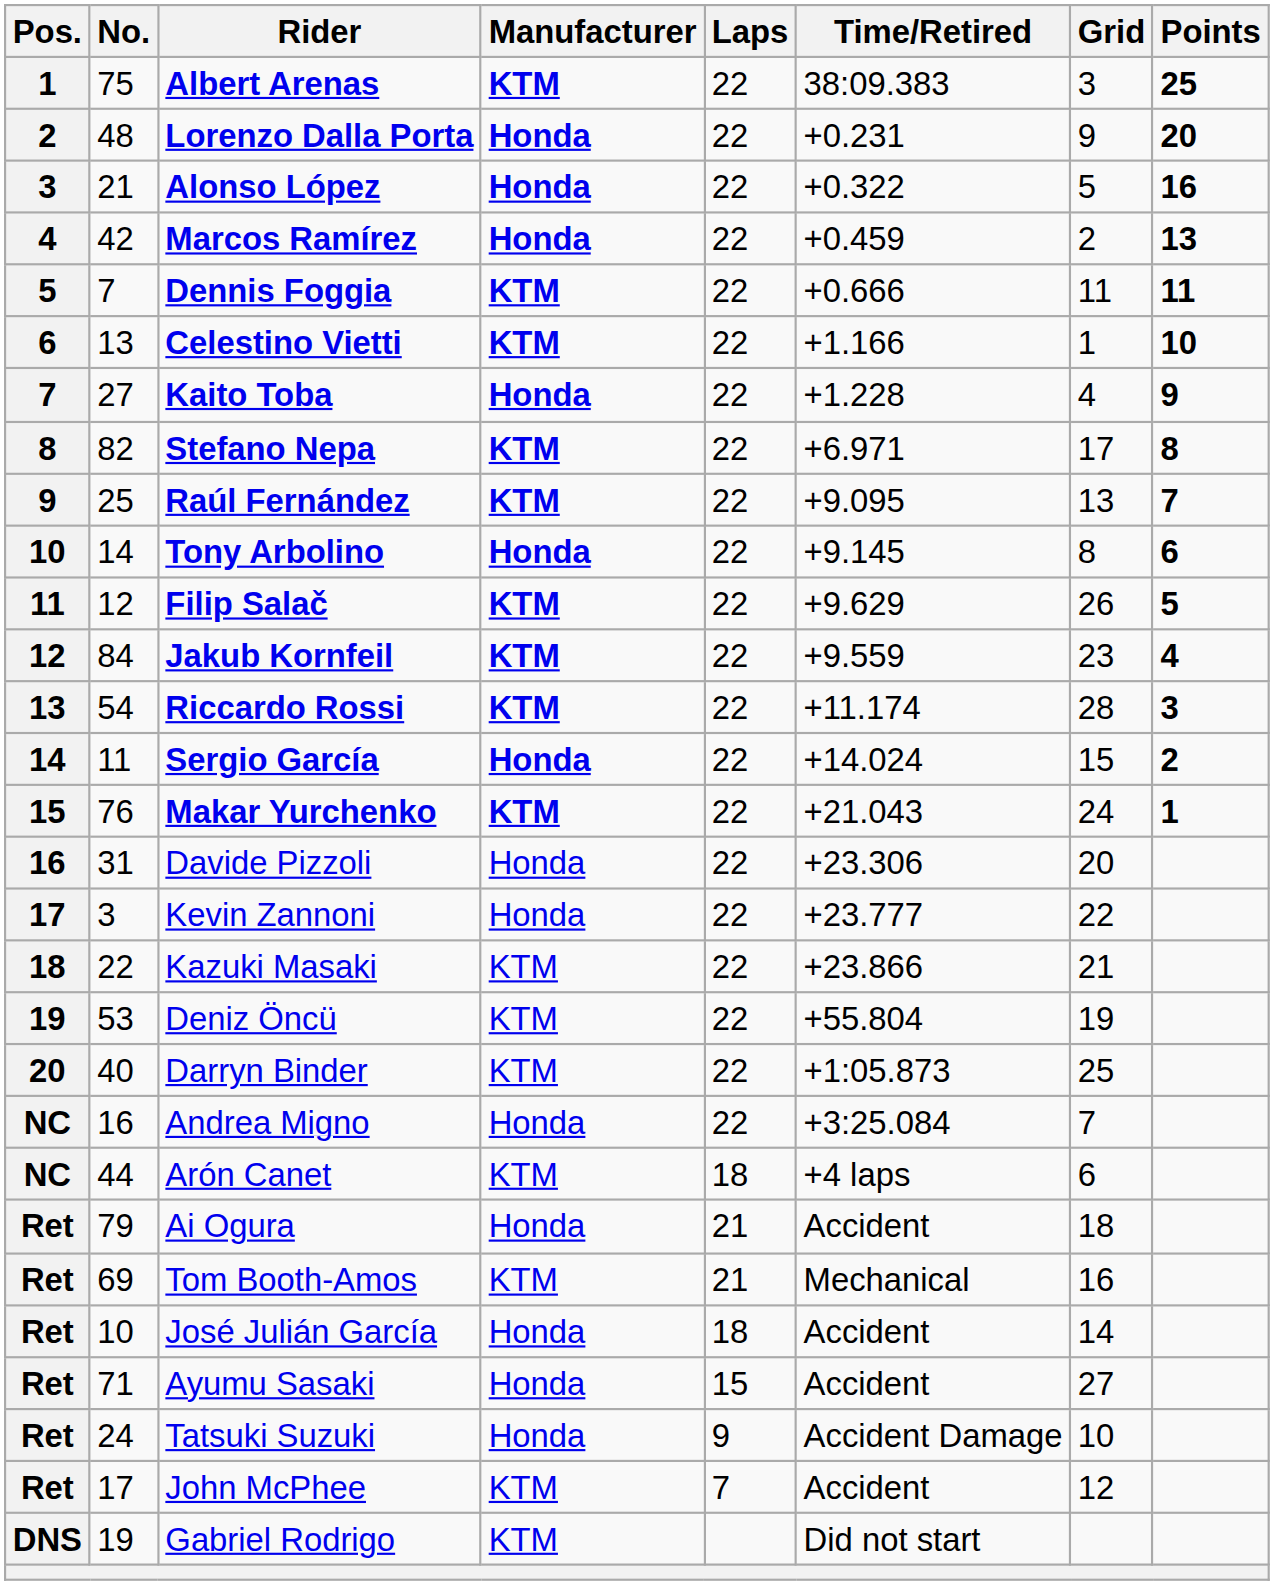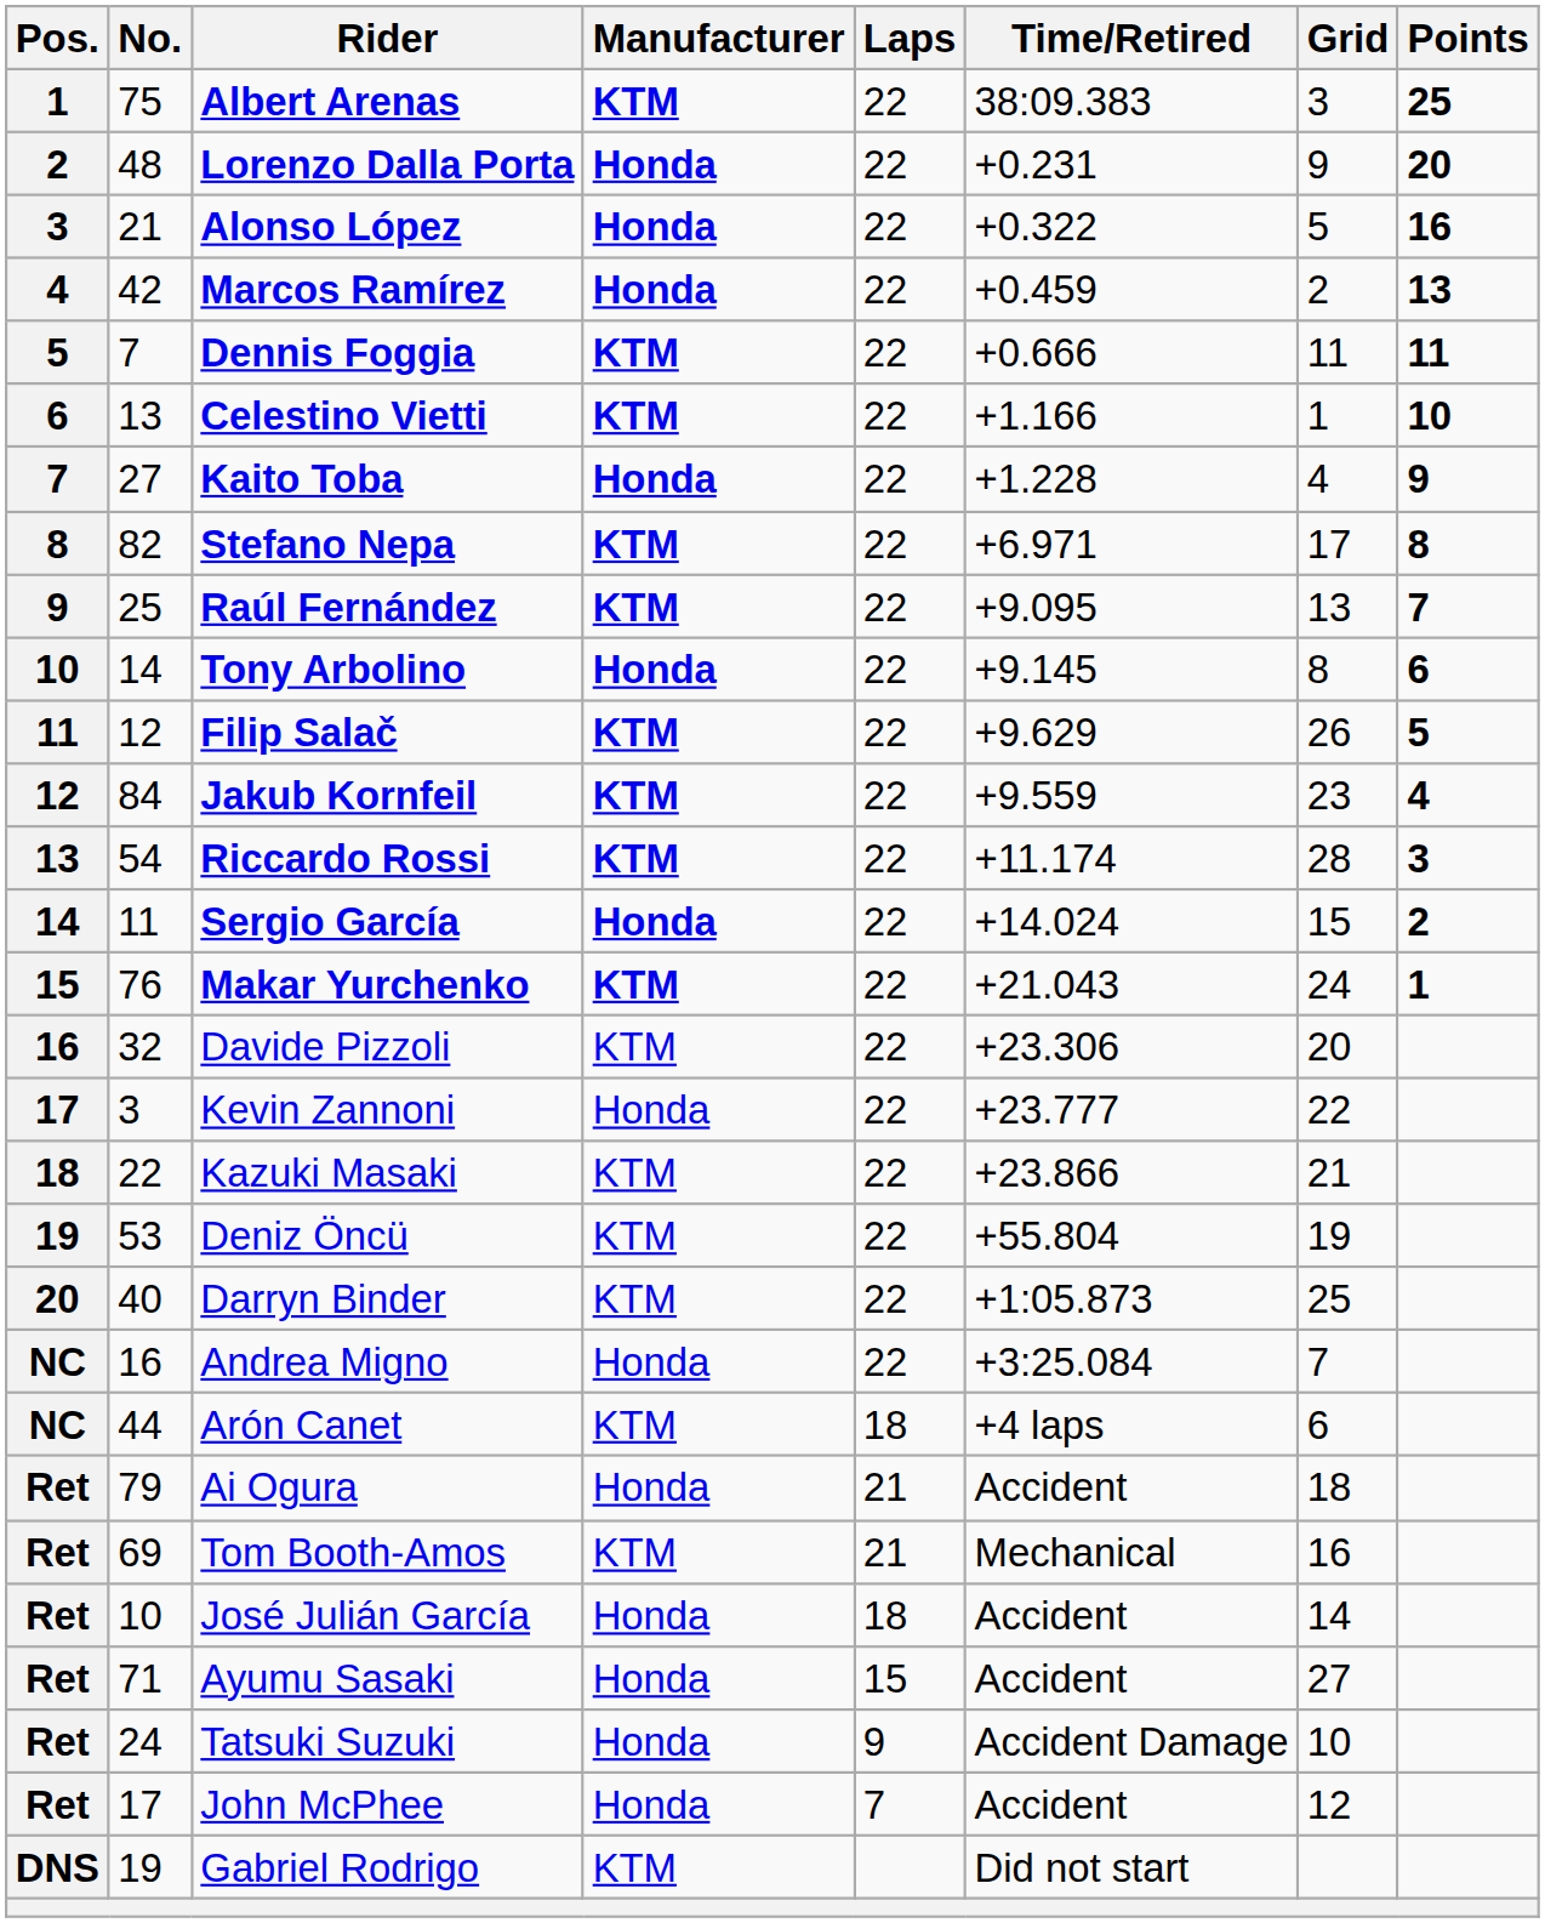Davide Pizzoli | No.: 31 -> 32
Davide Pizzoli | Manufacturer: Honda -> KTM
John McPhee | Manufacturer: KTM -> Honda
